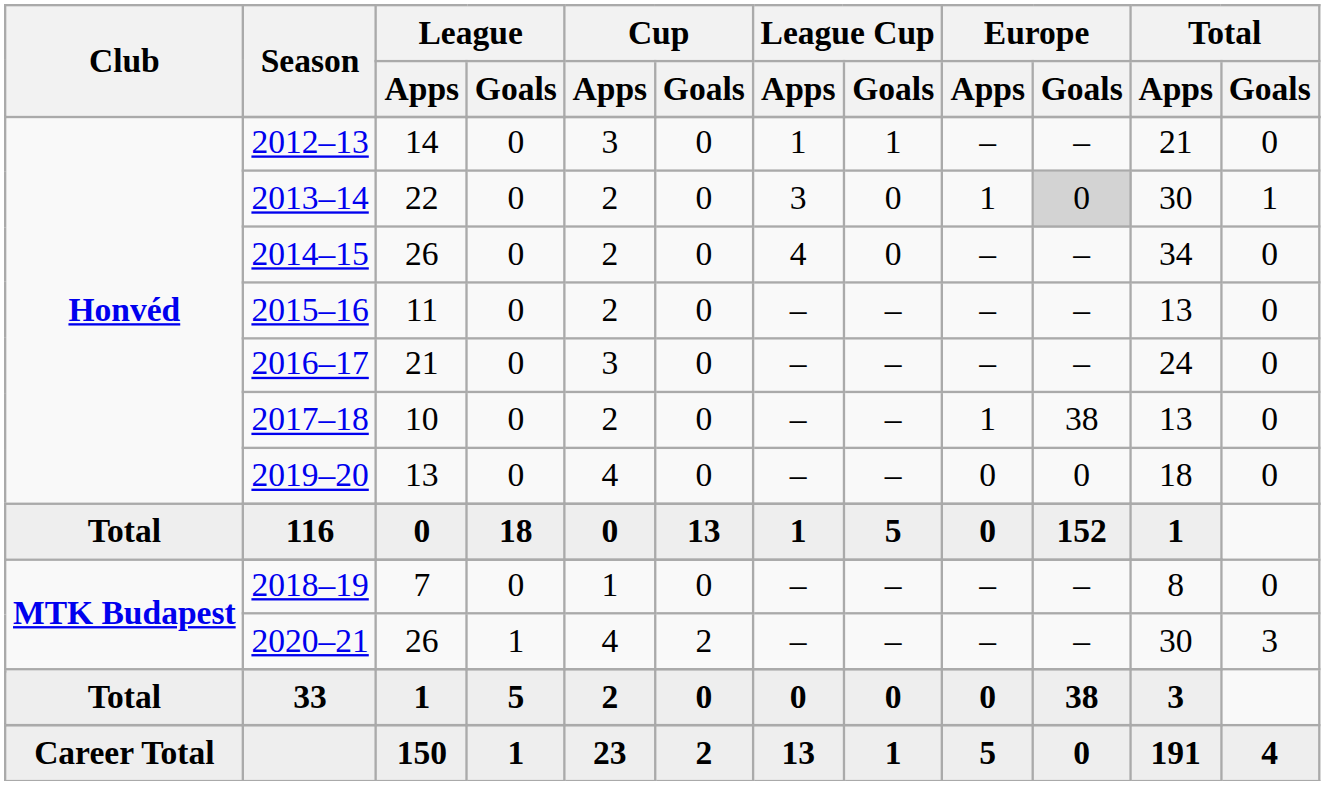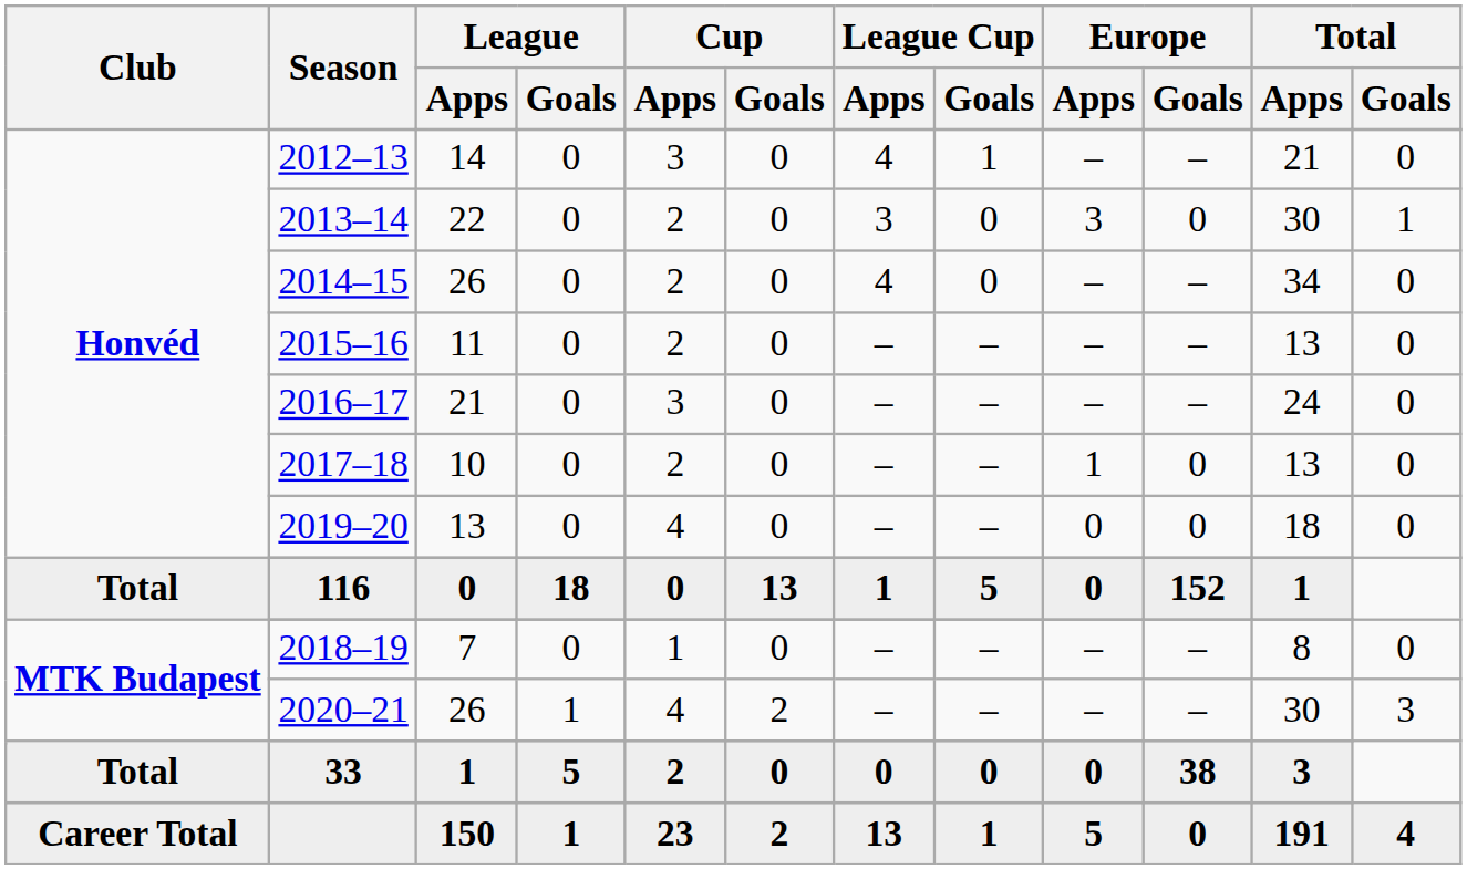2012–13 | League Cup / Apps: 1 -> 4
2013–14 | Europe / Apps: 1 -> 3
2013–14 | Europe / Goals: lightgrey background -> no background
2017–18 | Europe / Goals: 38 -> 0
